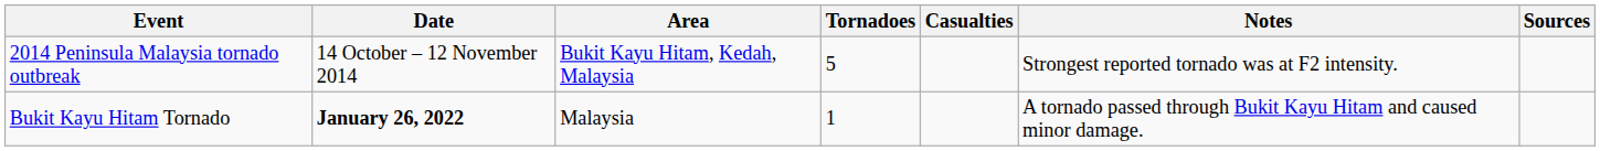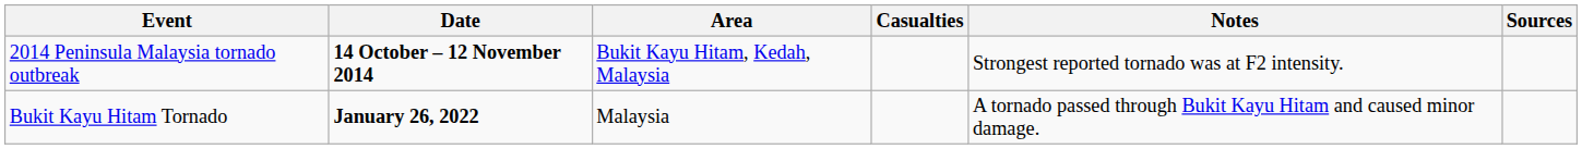- column: Tornadoes | 5 | 1
2014 Peninsula Malaysia tornado outbreak | Date: normal -> bold
